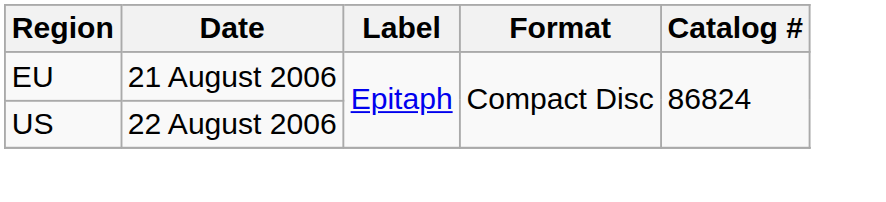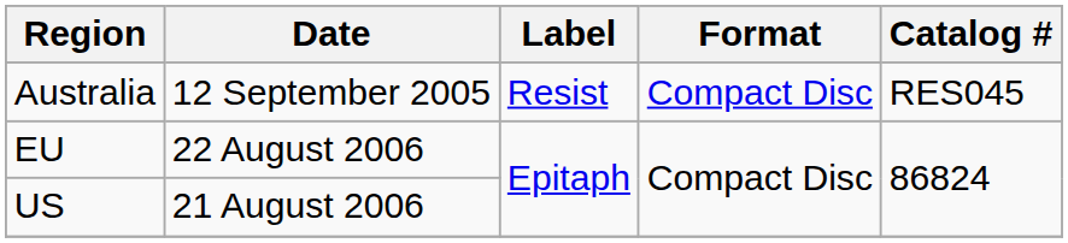+ row: Australia | 12 September 2005 | Resist | Compact Disc | RES045
EU | Date: 21 August 2006 -> 22 August 2006
US | Date: 22 August 2006 -> 21 August 2006
